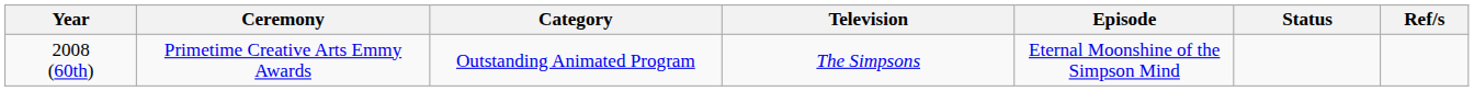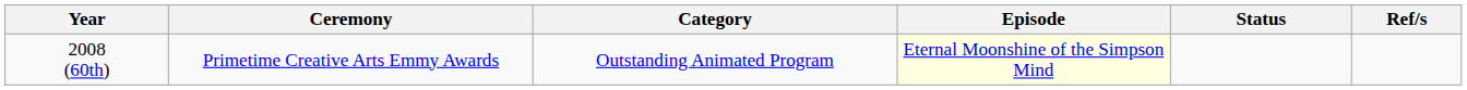- column: Television | The Simpsons
2008 (60th) | Episode: no background -> lightyellow background
